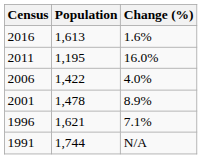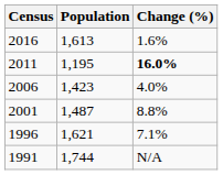2011 | Change (%): normal -> bold
2006 | Population: 1,422 -> 1,423
2001 | Population: 1,478 -> 1,487
2001 | Change (%): 8.9% -> 8.8%
